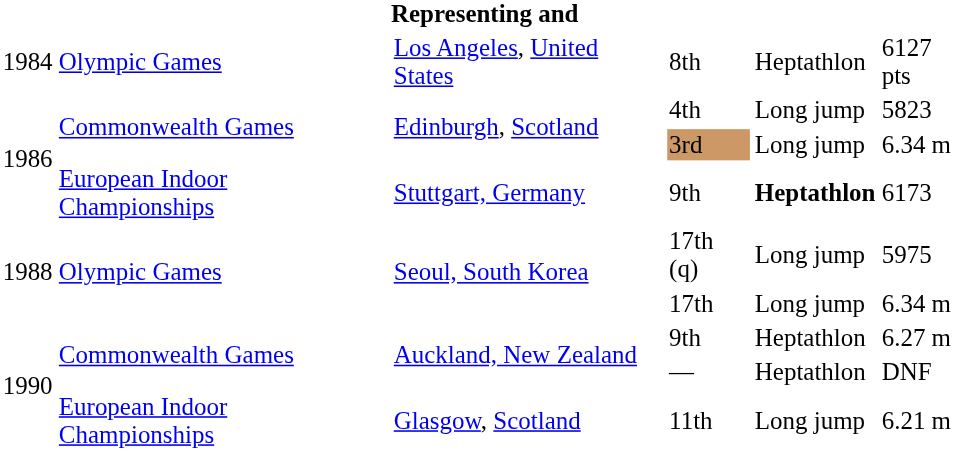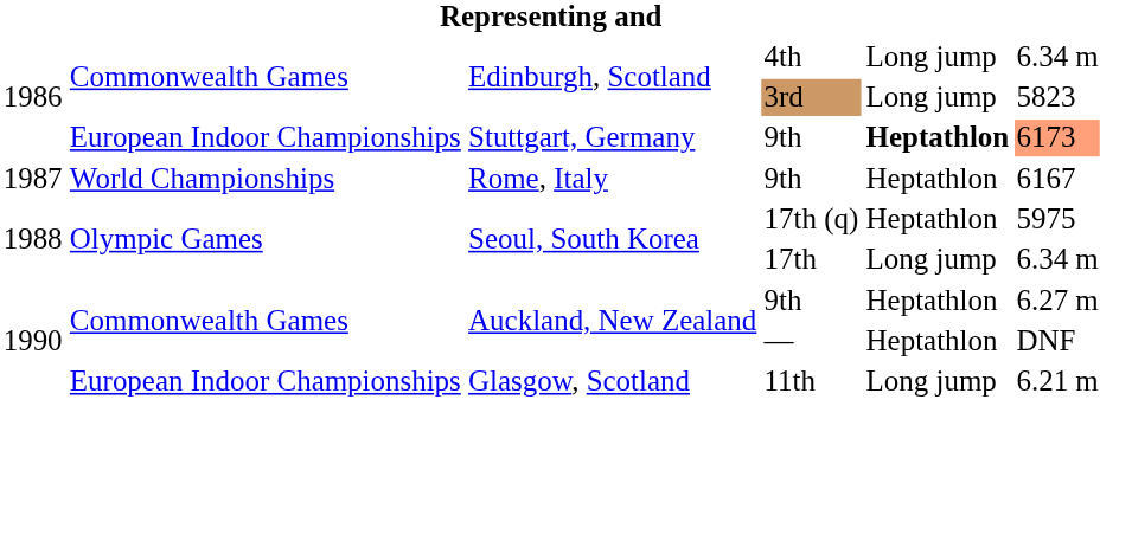- row: 1984 | Olympic Games | Los Angeles, United States | 8th | Heptathlon | 6127 pts
4th | column 6: 5823 -> 6.34 m
3rd | column 6: 6.34 m -> 5823
Stuttgart, Germany / 9th | column 6: no background -> lightsalmon background
+ row: 1987 | World Championships | Rome, Italy | 9th | Heptathlon | 6167
17th (q) | column 5: Long jump -> Heptathlon
